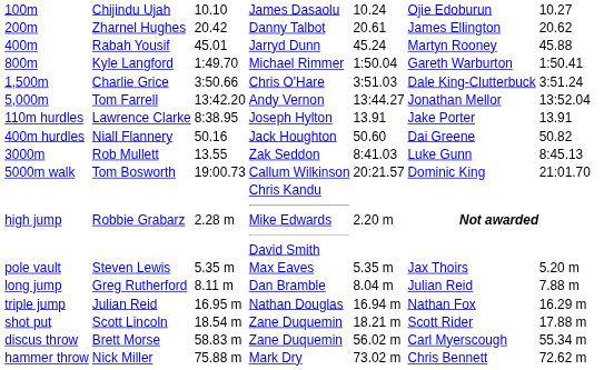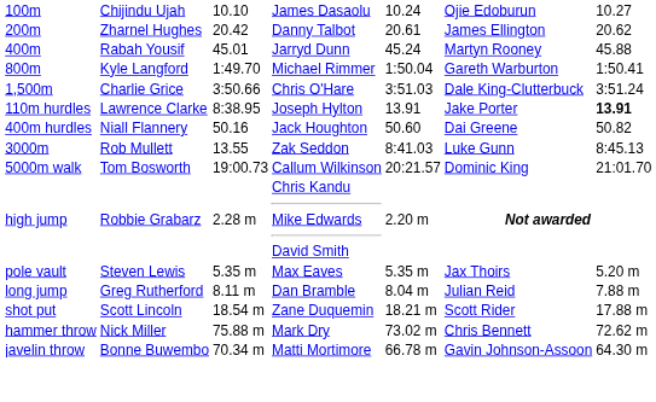- row: 5,000m | Tom Farrell | 13:42.20 | Andy Vernon | 13:44.27 | Jonathan Mellor | 13:52.04
110m hurdles | column 7: normal -> bold
- row: triple jump | Julian Reid | 16.95 m | Nathan Douglas | 16.94 m | Nathan Fox | 16.29 m
- row: discus throw | Brett Morse | 58.83 m | Zane Duquemin | 56.02 m | Carl Myerscough | 55.34 m
+ row: javelin throw | Bonne Buwembo | 70.34 m | Matti Mortimore | 66.78 m | Gavin Johnson-Assoon | 64.30 m
